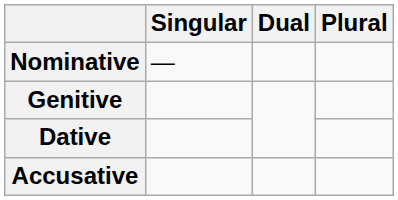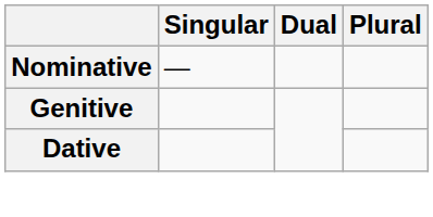- row: Accusative
